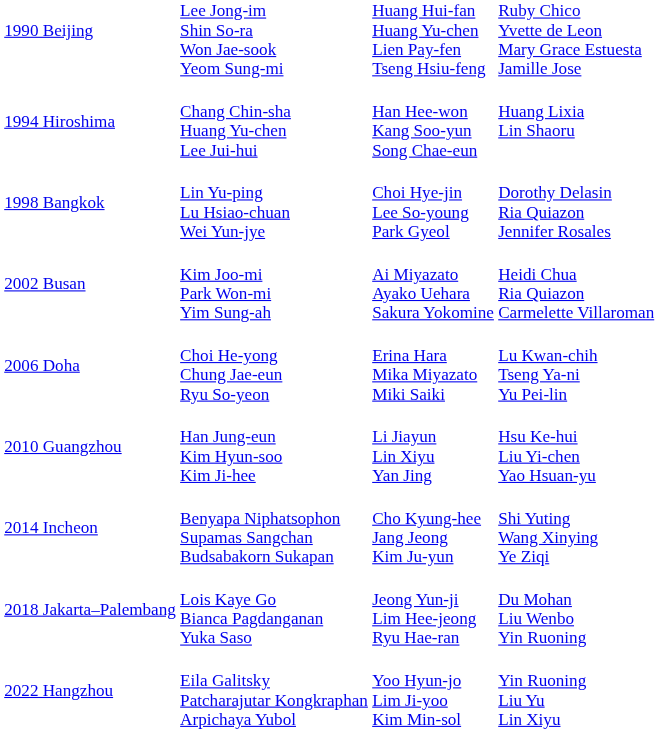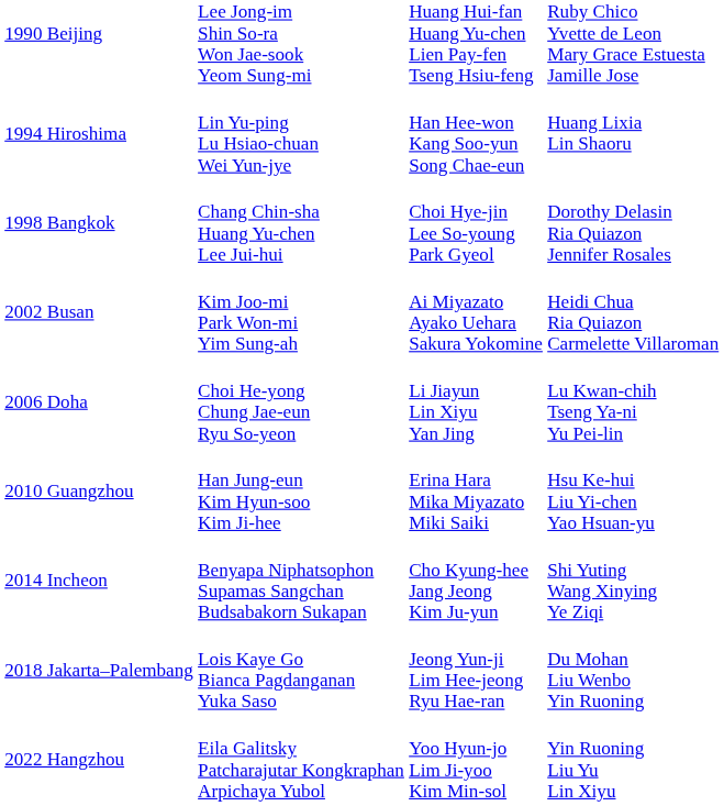1994 Hiroshima | column 2: Chang Chin-sha Huang Yu-chen Lee Jui-hui -> Lin Yu-ping Lu Hsiao-chuan Wei Yun-jye
1998 Bangkok | column 2: Lin Yu-ping Lu Hsiao-chuan Wei Yun-jye -> Chang Chin-sha Huang Yu-chen Lee Jui-hui
2006 Doha | column 3: Erina Hara Mika Miyazato Miki Saiki -> Li Jiayun Lin Xiyu Yan Jing
2010 Guangzhou | column 3: Li Jiayun Lin Xiyu Yan Jing -> Erina Hara Mika Miyazato Miki Saiki
